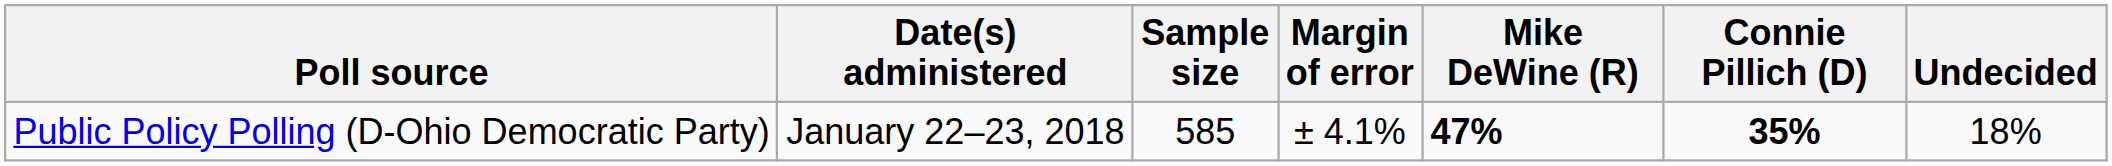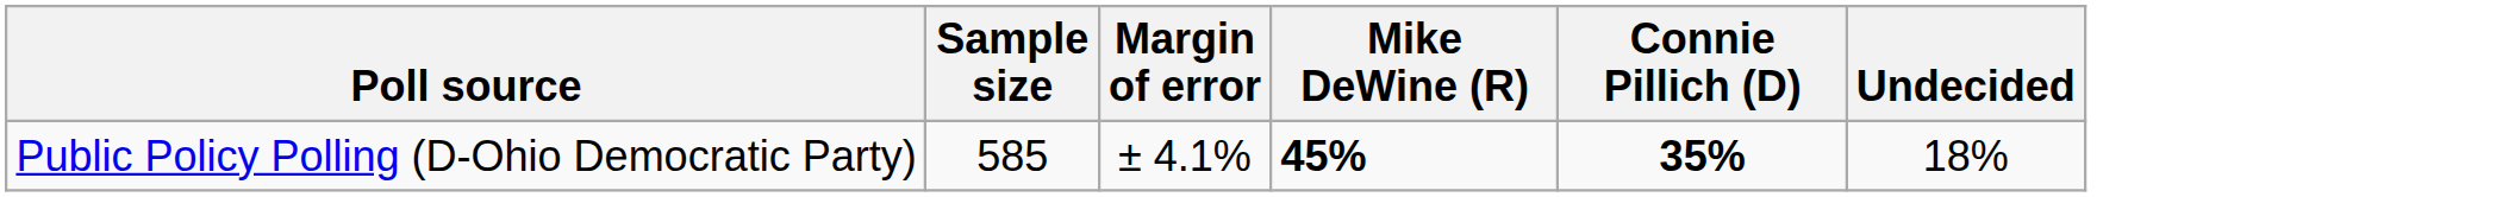- column: Date(s) administered | January 22–23, 2018
Public Policy Polling (D-Ohio Democratic Party) | Mike DeWine (R): 47% -> 45%
